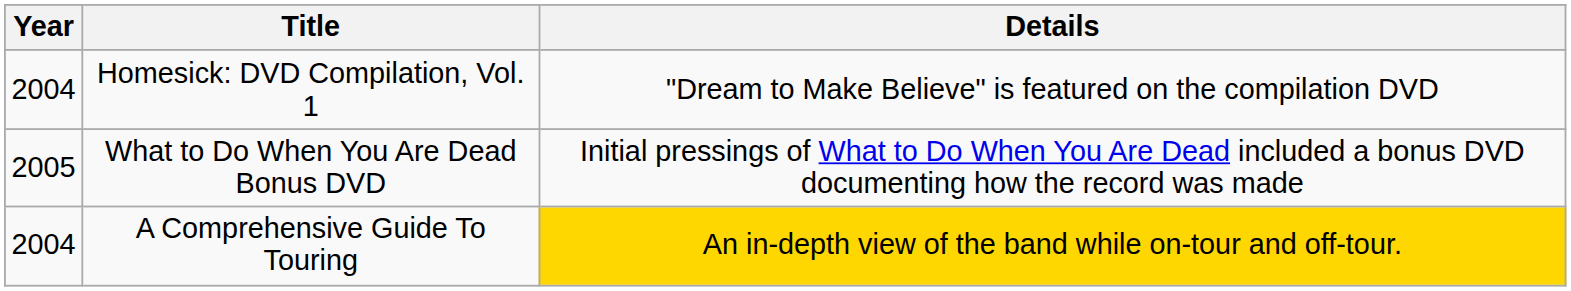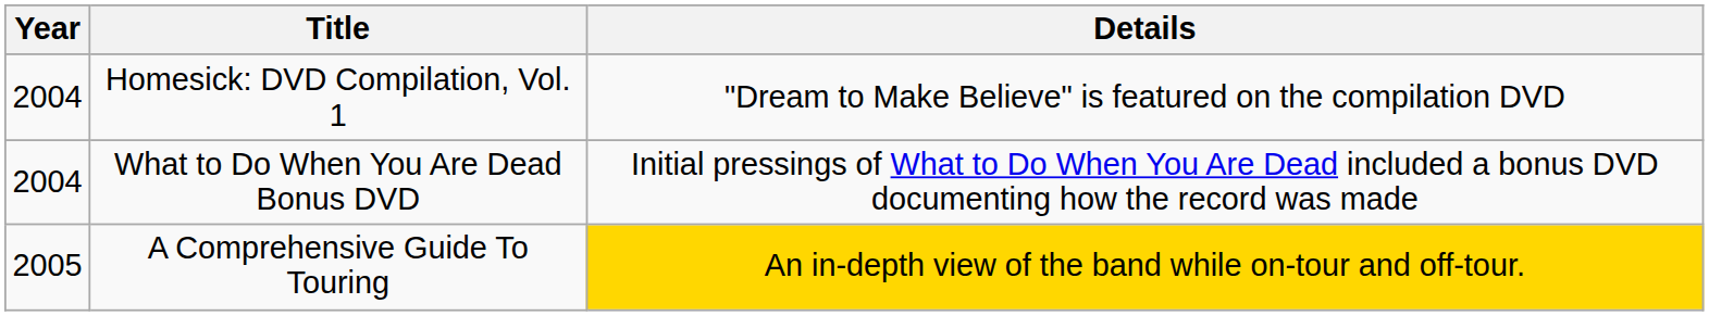What to Do When You Are Dead Bonus DVD | Year: 2005 -> 2004
A Comprehensive Guide To Touring | Year: 2004 -> 2005
